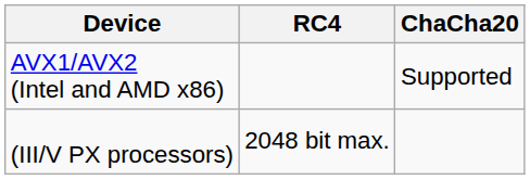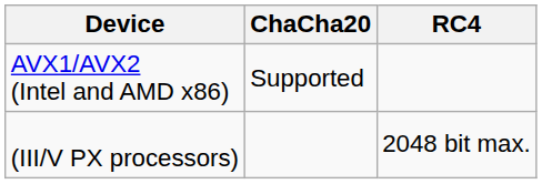columns swapped: RC4 <-> ChaCha20
